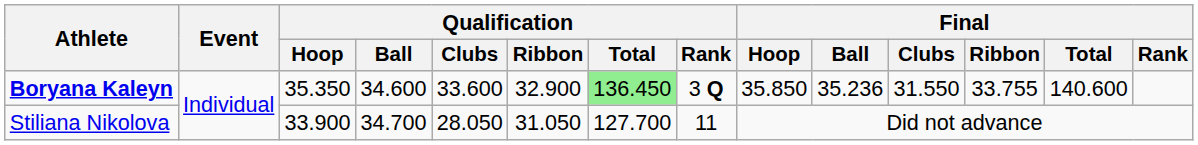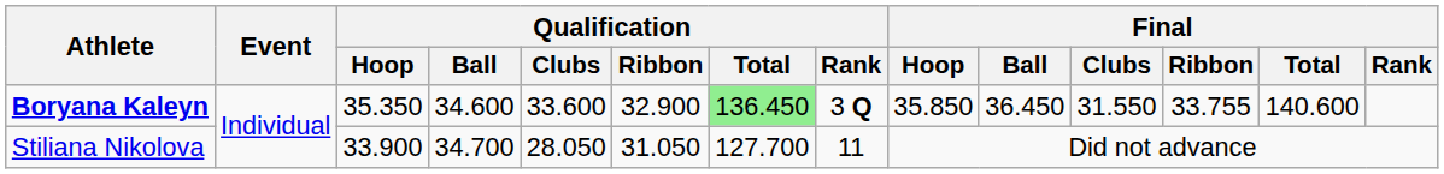Boryana Kaleyn | Final / Ball: 35.236 -> 36.450
